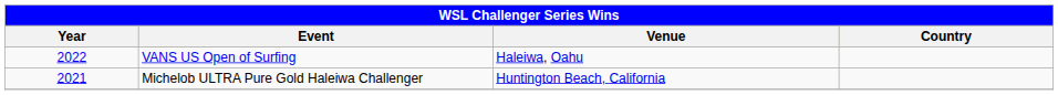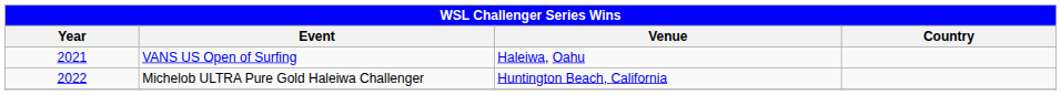VANS US Open of Surfing | Year: 2022 -> 2021
Michelob ULTRA Pure Gold Haleiwa Challenger | Year: 2021 -> 2022
